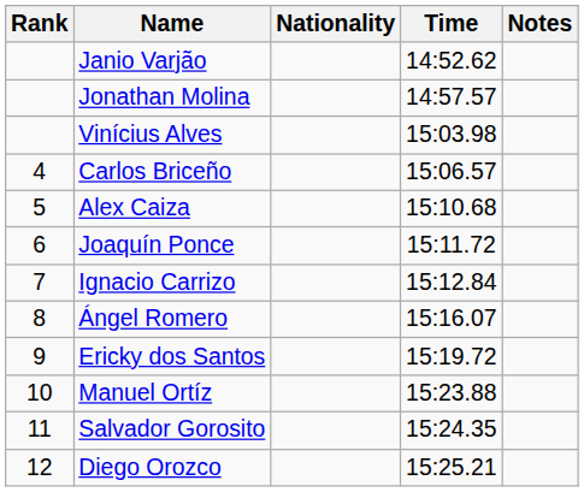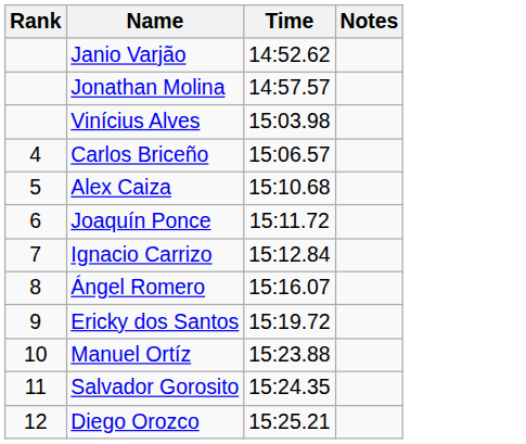- column: Nationality
